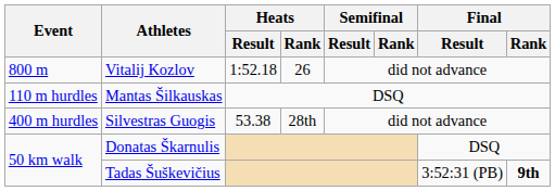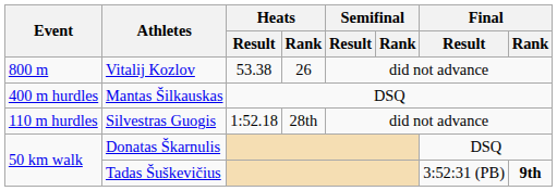Vitalij Kozlov | Heats / Result: 1:52.18 -> 53.38
Mantas Šilkauskas | Event: 110 m hurdles -> 400 m hurdles
Silvestras Guogis | Event: 400 m hurdles -> 110 m hurdles
Silvestras Guogis | Heats / Result: 53.38 -> 1:52.18
